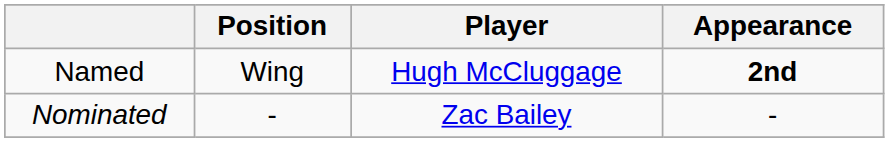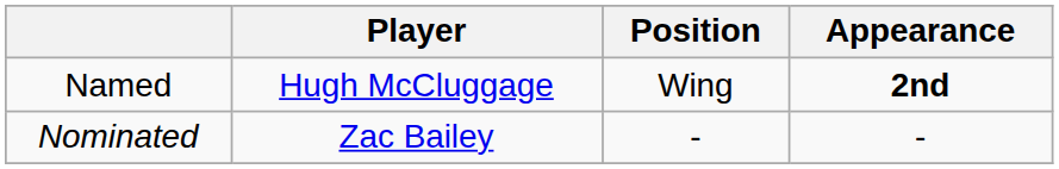columns swapped: Player <-> Position
